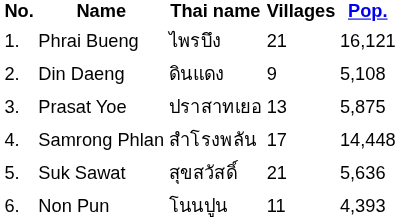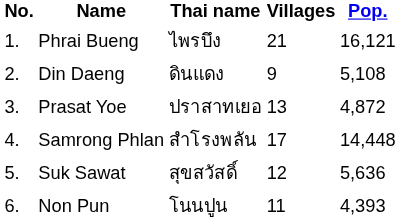Prasat Yoe | Pop.: 5,875 -> 4,872
Suk Sawat | Villages: 21 -> 12
